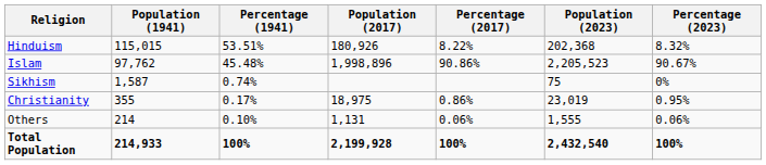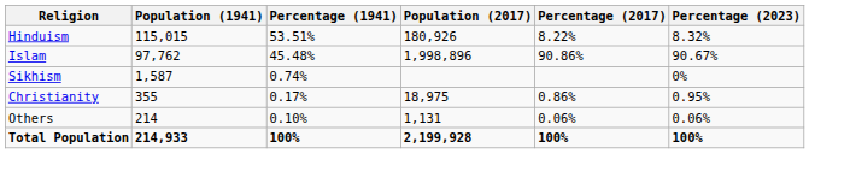- column: Population (2023) | 202,368 | 2,205,523 | 75 | 23,019 | 1,555 | 2,432,540
